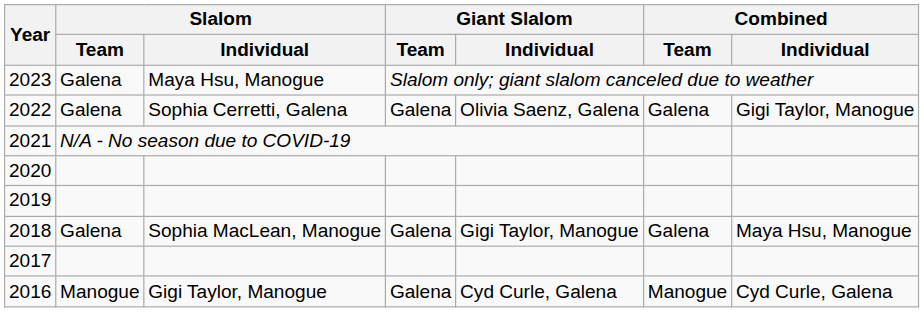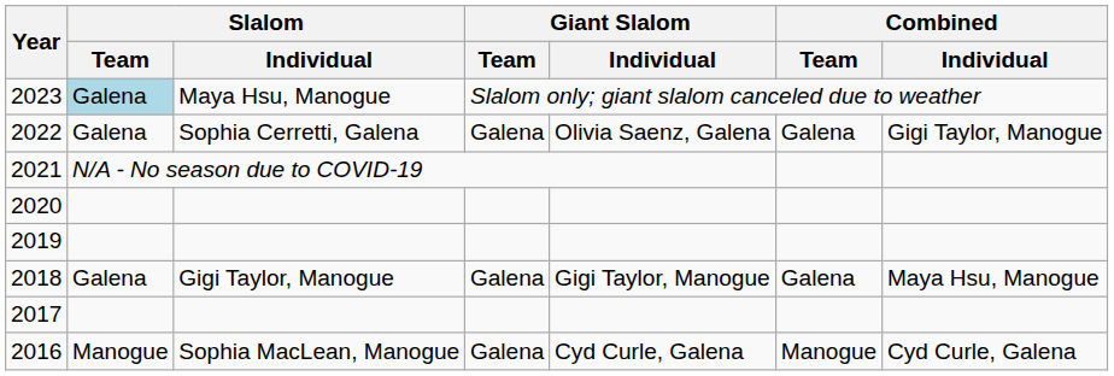2023 | Slalom / Team: no background -> lightblue background
2018 | Slalom / Individual: Sophia MacLean, Manogue -> Gigi Taylor, Manogue
2016 | Slalom / Individual: Gigi Taylor, Manogue -> Sophia MacLean, Manogue
